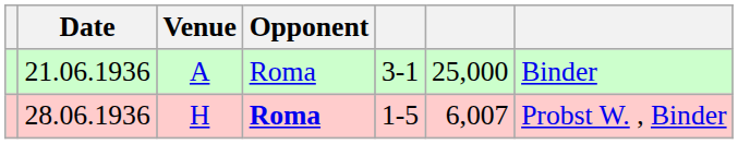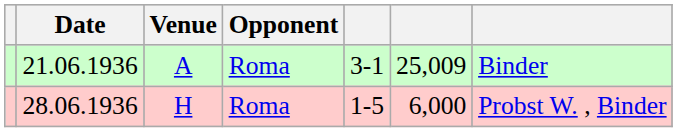21.06.1936 | column 6: 25,000 -> 25,009
28.06.1936 | Opponent: bold -> normal
28.06.1936 | column 6: 6,007 -> 6,000
